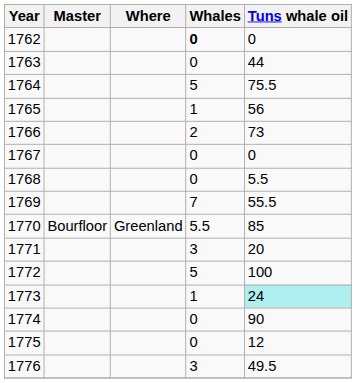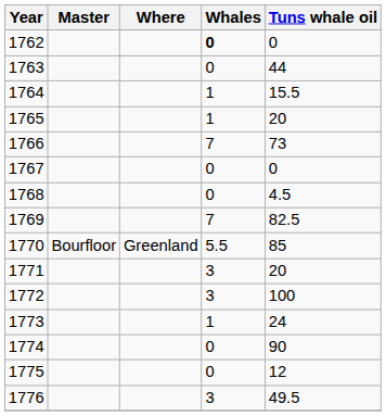1764 | Whales: 5 -> 1
1764 | Tuns whale oil: 75.5 -> 15.5
1765 | Tuns whale oil: 56 -> 20
1766 | Whales: 2 -> 7
1768 | Tuns whale oil: 5.5 -> 4.5
1769 | Tuns whale oil: 55.5 -> 82.5
1772 | Whales: 5 -> 3
1773 | Tuns whale oil: paleturquoise background -> no background
